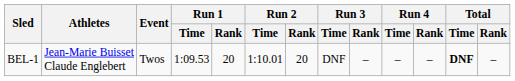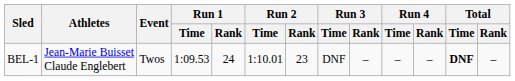BEL-1 | Run 1 / Rank: 20 -> 24
BEL-1 | Run 2 / Rank: 20 -> 23
